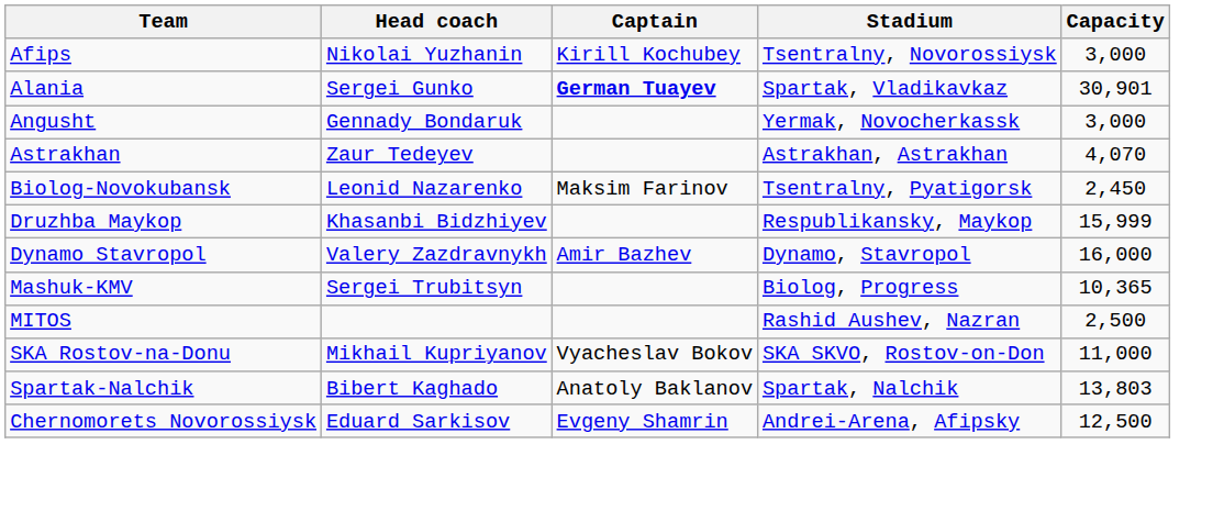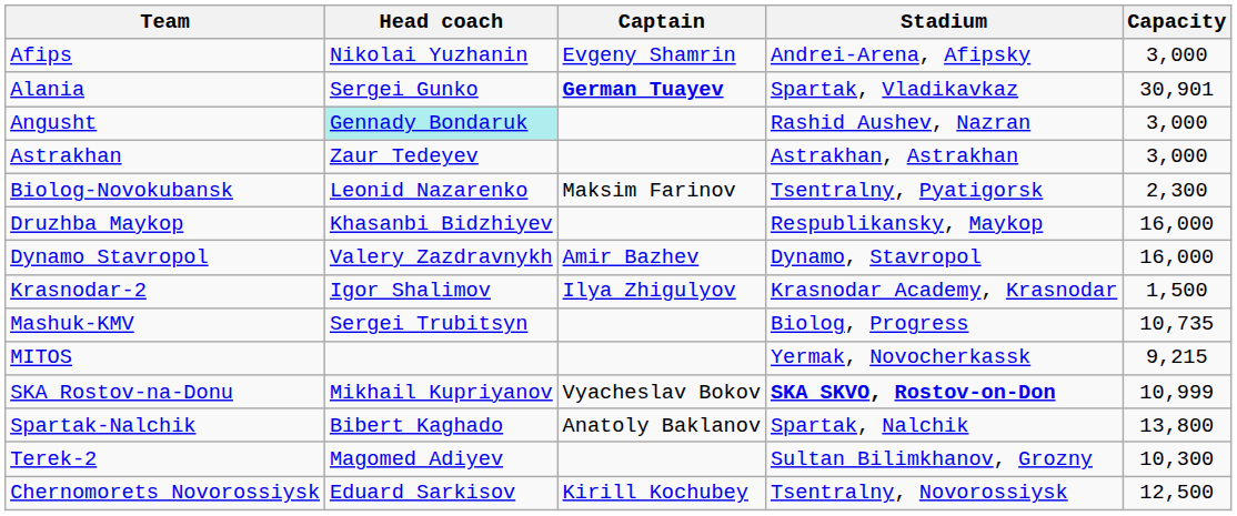Afips | Captain: Kirill Kochubey -> Evgeny Shamrin
Afips | Stadium: Tsentralny, Novorossiysk -> Andrei-Arena, Afipsky
Angusht | Head coach: no background -> paleturquoise background
Angusht | Stadium: Yermak, Novocherkassk -> Rashid Aushev, Nazran
Astrakhan | Capacity: 4,070 -> 3,000
Biolog-Novokubansk | Capacity: 2,450 -> 2,300
Druzhba Maykop | Capacity: 15,999 -> 16,000
+ row: Krasnodar-2 | Igor Shalimov | Ilya Zhigulyov | Krasnodar Academy, Krasnodar | 1,500
Mashuk-KMV | Capacity: 10,365 -> 10,735
MITOS | Stadium: Rashid Aushev, Nazran -> Yermak, Novocherkassk
MITOS | Capacity: 2,500 -> 9,215
SKA Rostov-na-Donu | Stadium: normal -> bold
SKA Rostov-na-Donu | Capacity: 11,000 -> 10,999
Spartak-Nalchik | Capacity: 13,803 -> 13,800
+ row: Terek-2 | Magomed Adiyev | Sultan Bilimkhanov, Grozny | 10,300
Chernomorets Novorossiysk | Captain: Evgeny Shamrin -> Kirill Kochubey
Chernomorets Novorossiysk | Stadium: Andrei-Arena, Afipsky -> Tsentralny, Novorossiysk
